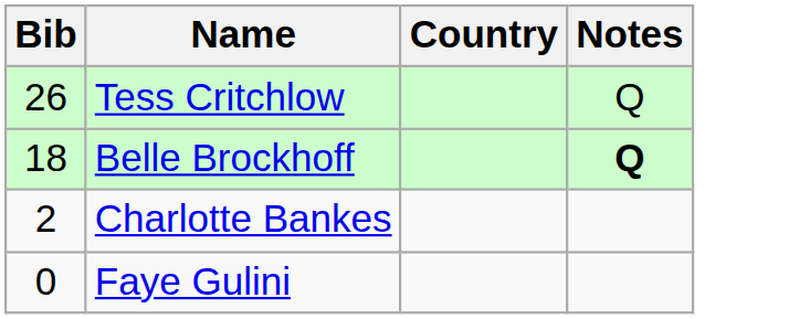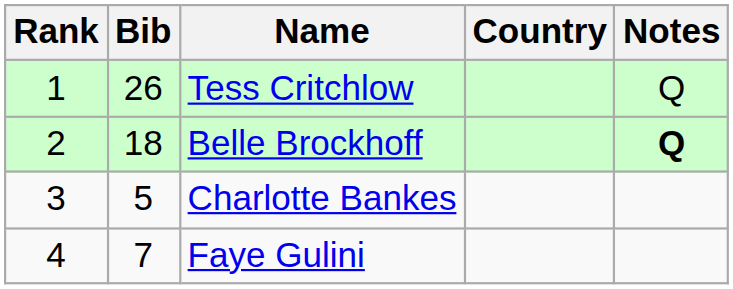+ column: Rank | 1 | 2 | 3 | 4
Charlotte Bankes | Bib: 2 -> 5
Faye Gulini | Bib: 0 -> 7
